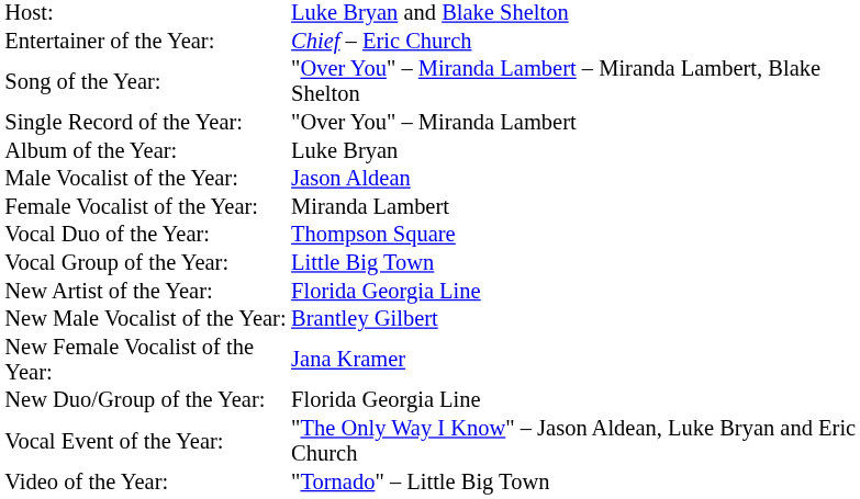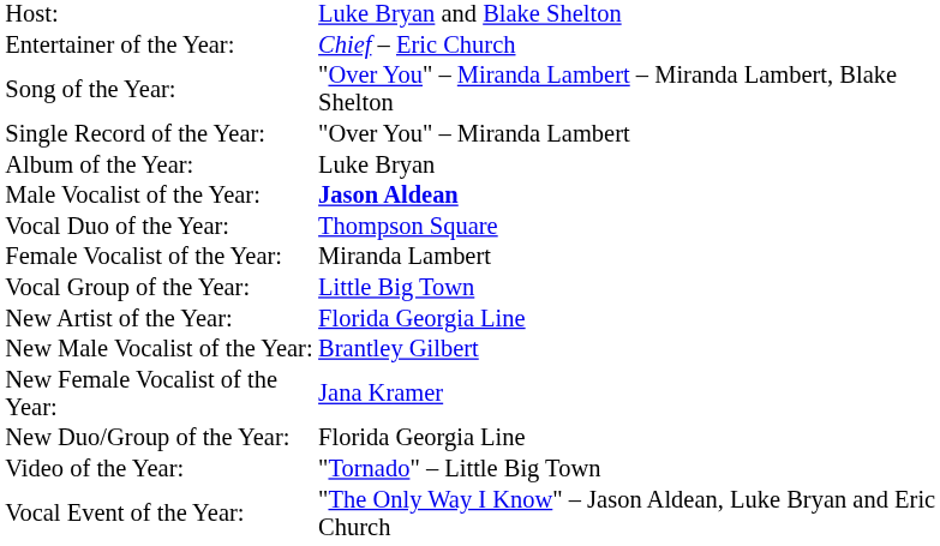Male Vocalist of the Year: | column 2: normal -> bold
rows swapped: Female Vocalist of the Year: <-> Vocal Duo of the Year:
rows swapped: Video of the Year: <-> Vocal Event of the Year:
